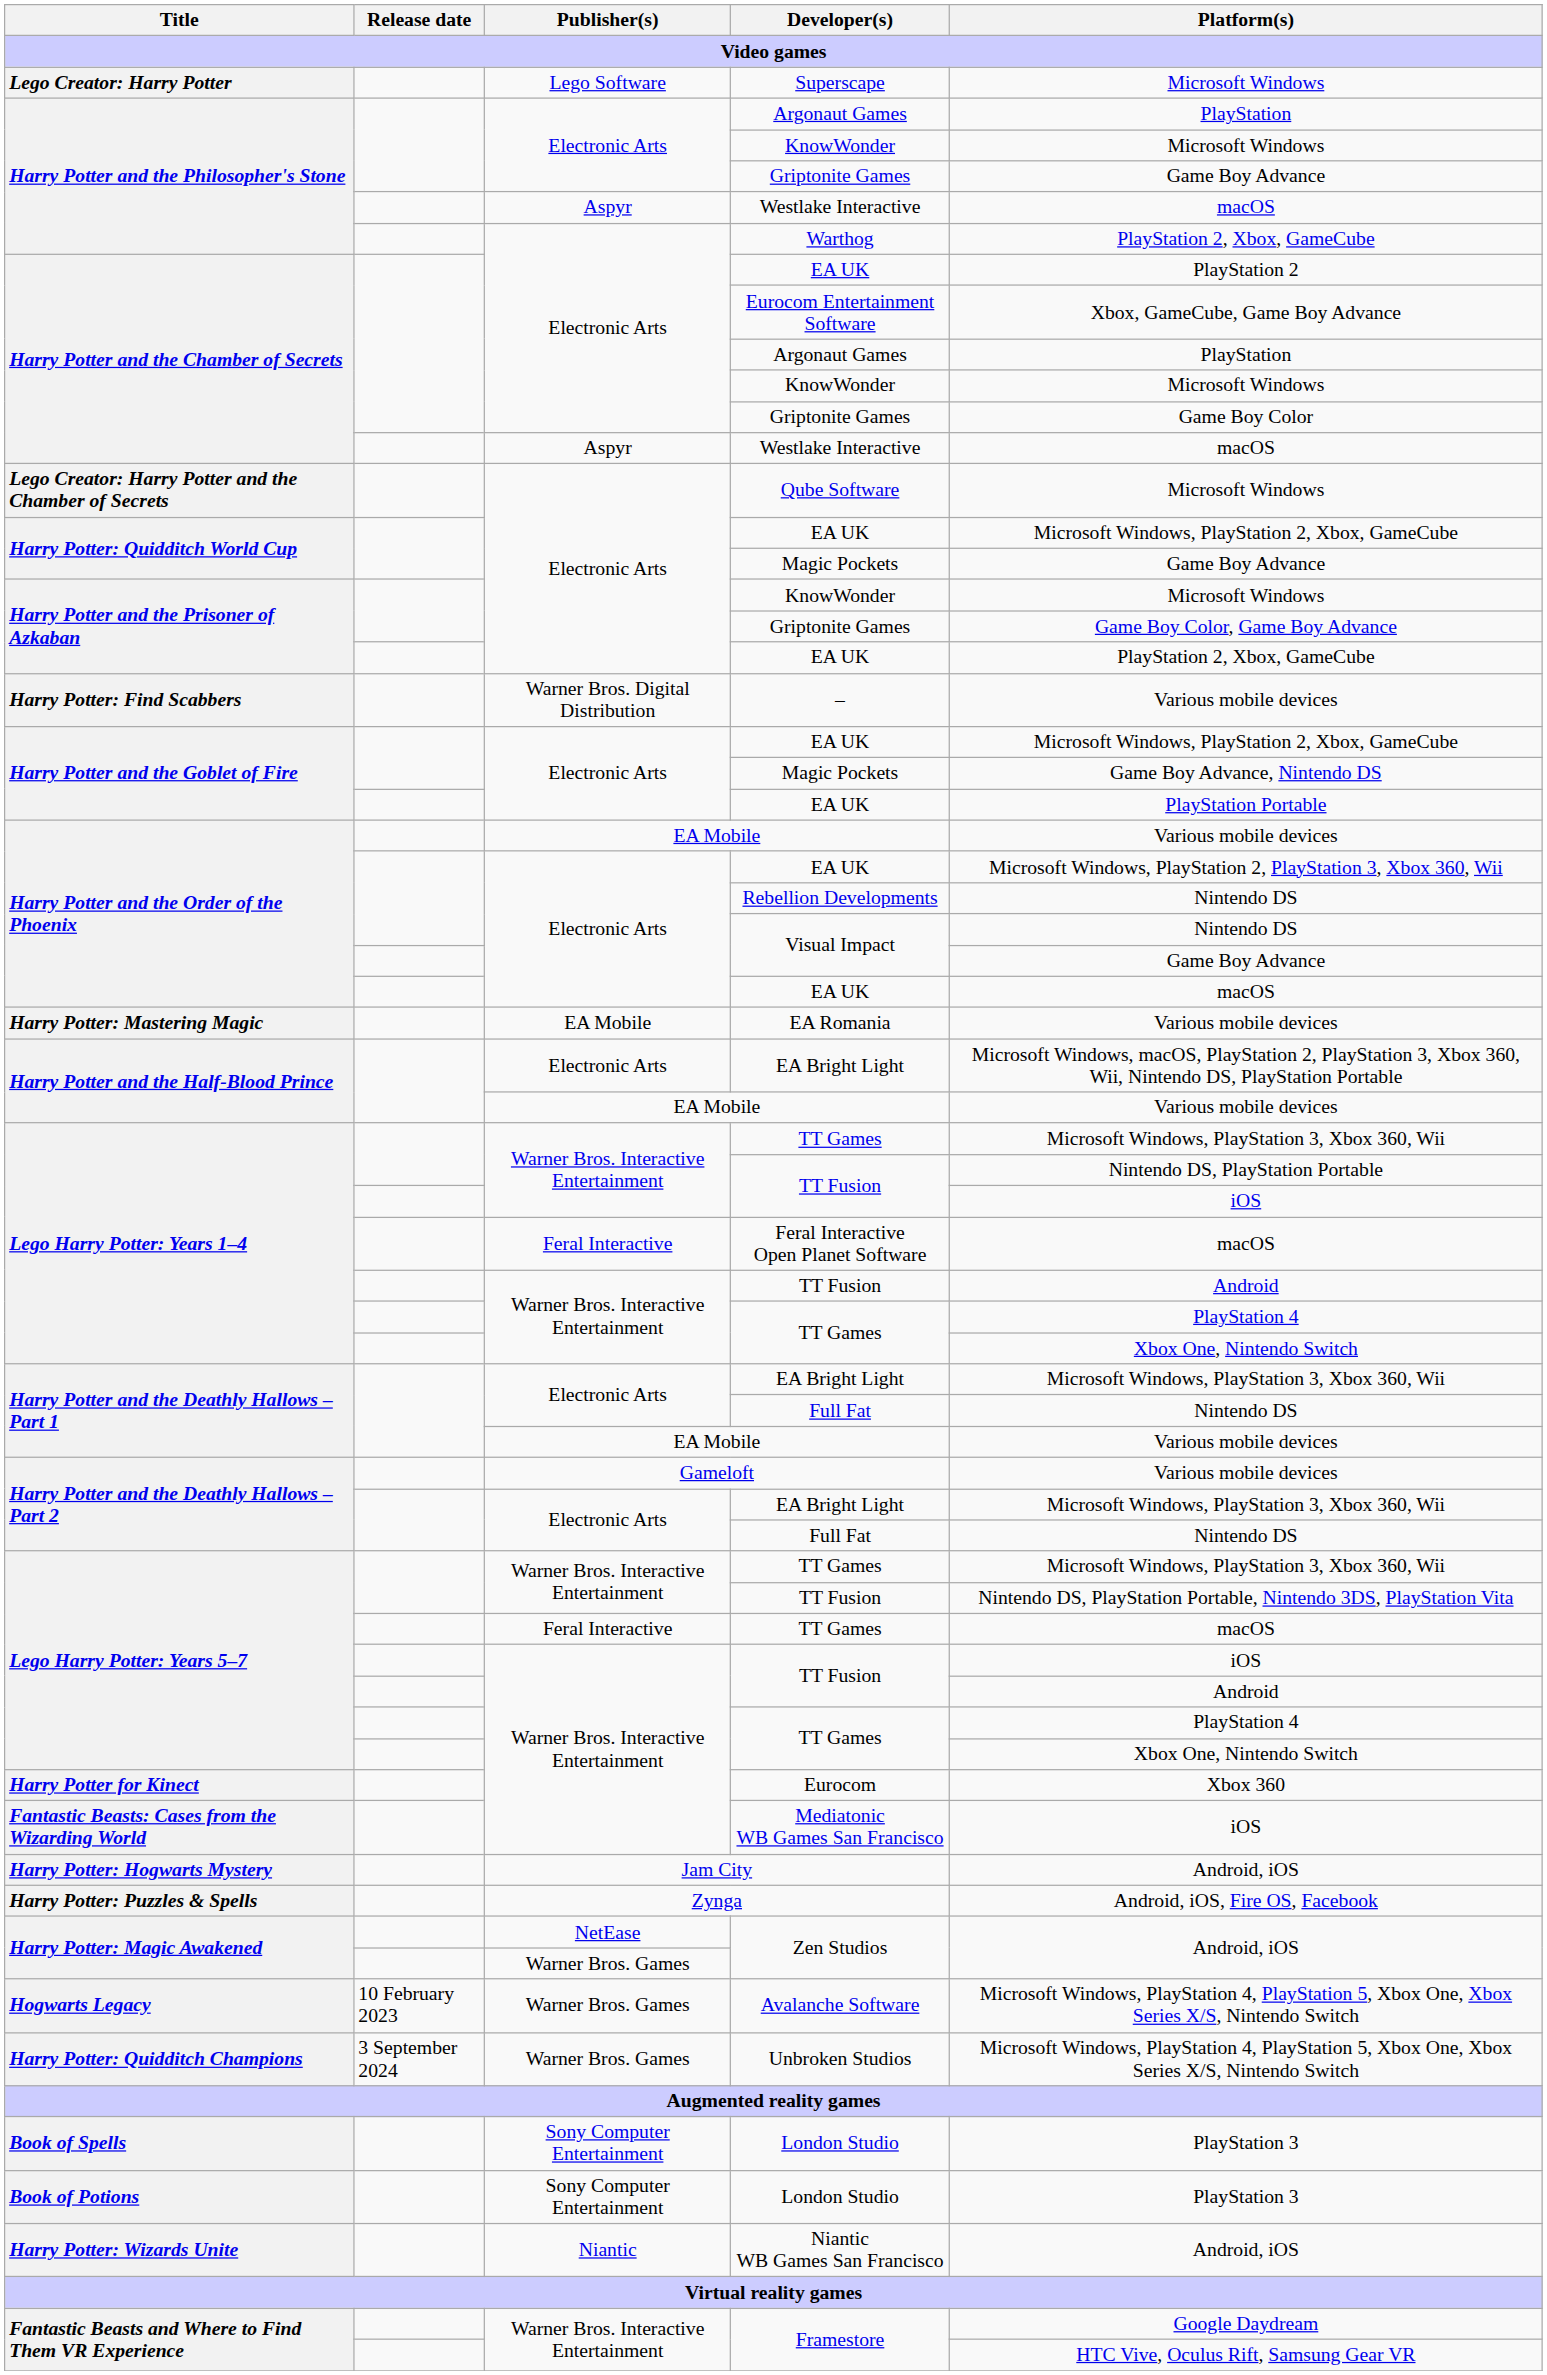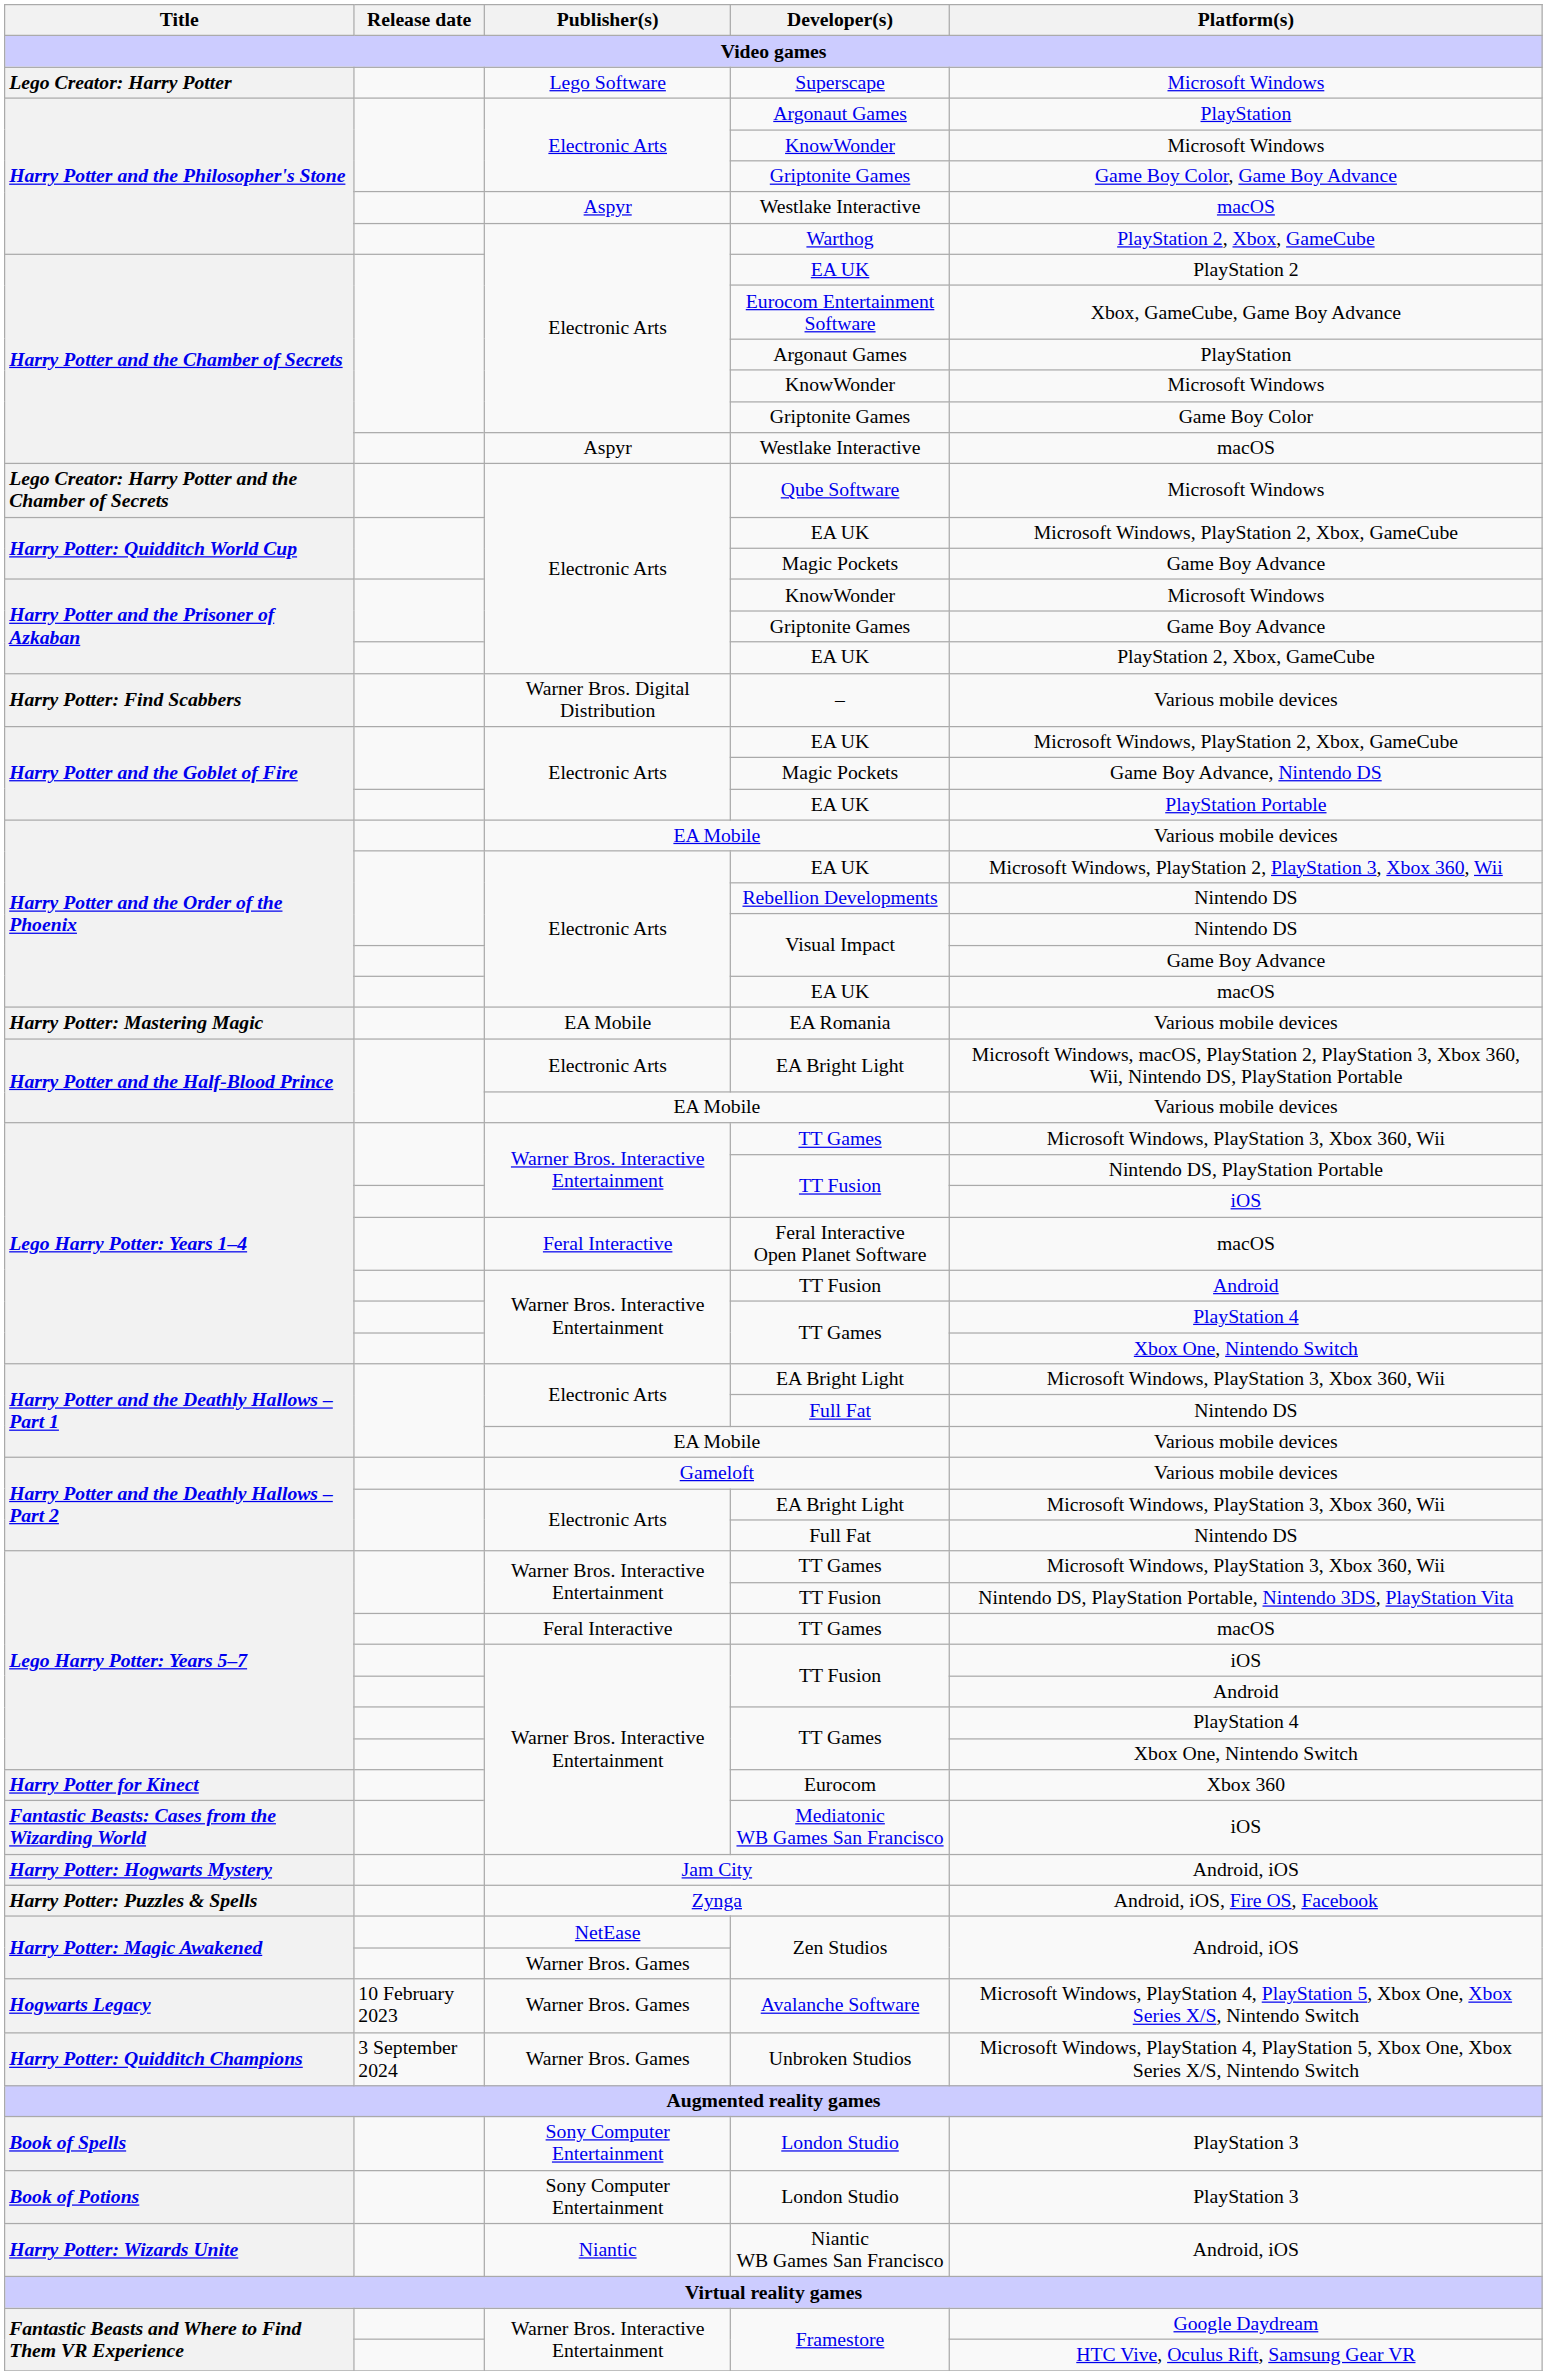Harry Potter and the Philosopher's Stone / Griptonite Games | Platform(s): Game Boy Advance -> Game Boy Color, Game Boy Advance
Harry Potter and the Prisoner of Azkaban / Griptonite Games | Platform(s): Game Boy Color, Game Boy Advance -> Game Boy Advance
